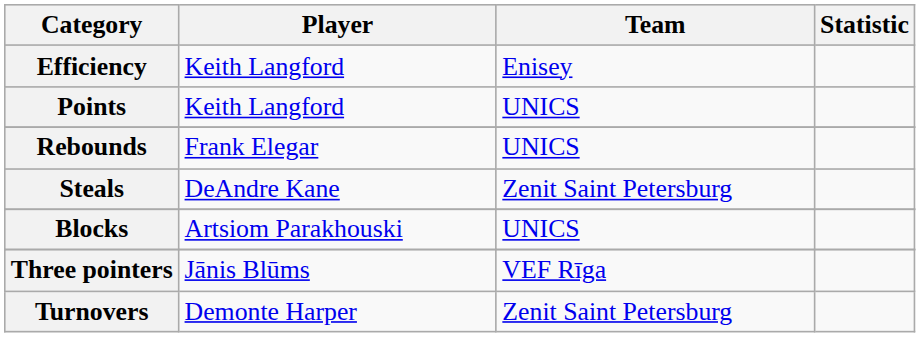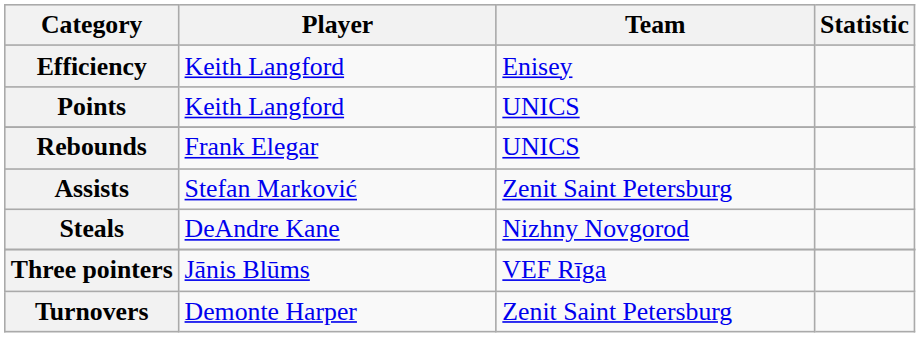+ row: Assists | Stefan Marković | Zenit Saint Petersburg
Steals | Team: Zenit Saint Petersburg -> Nizhny Novgorod
- row: Blocks | Artsiom Parakhouski | UNICS
